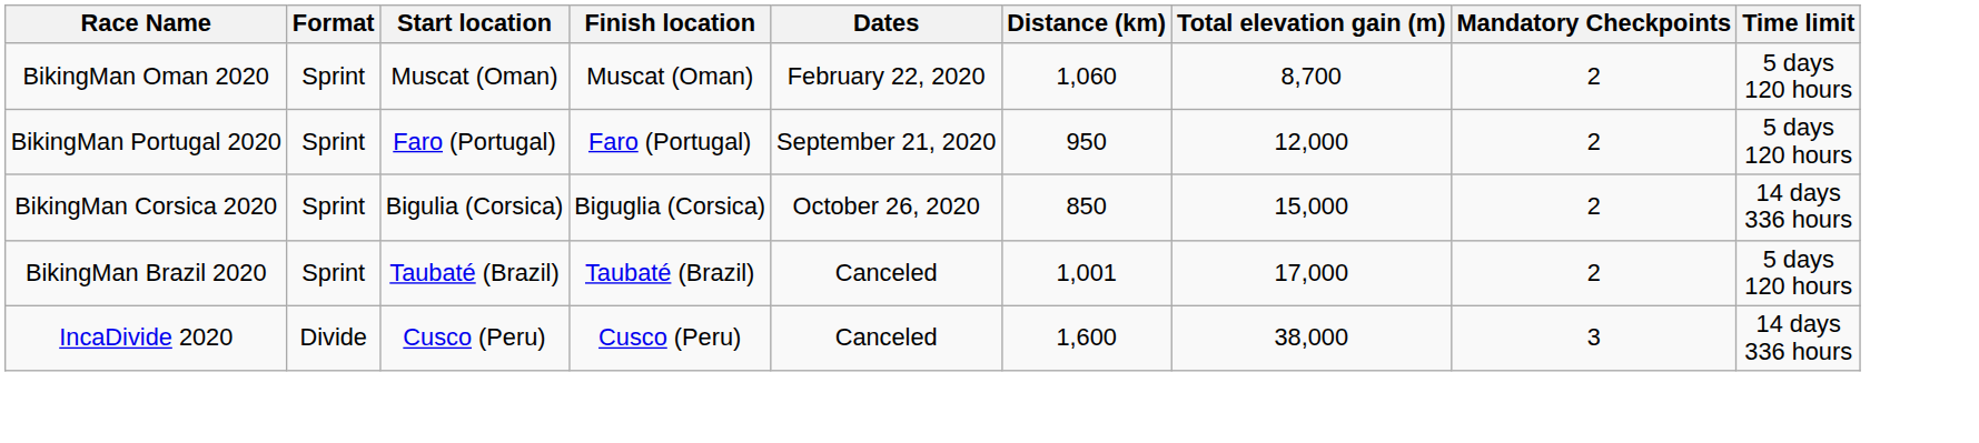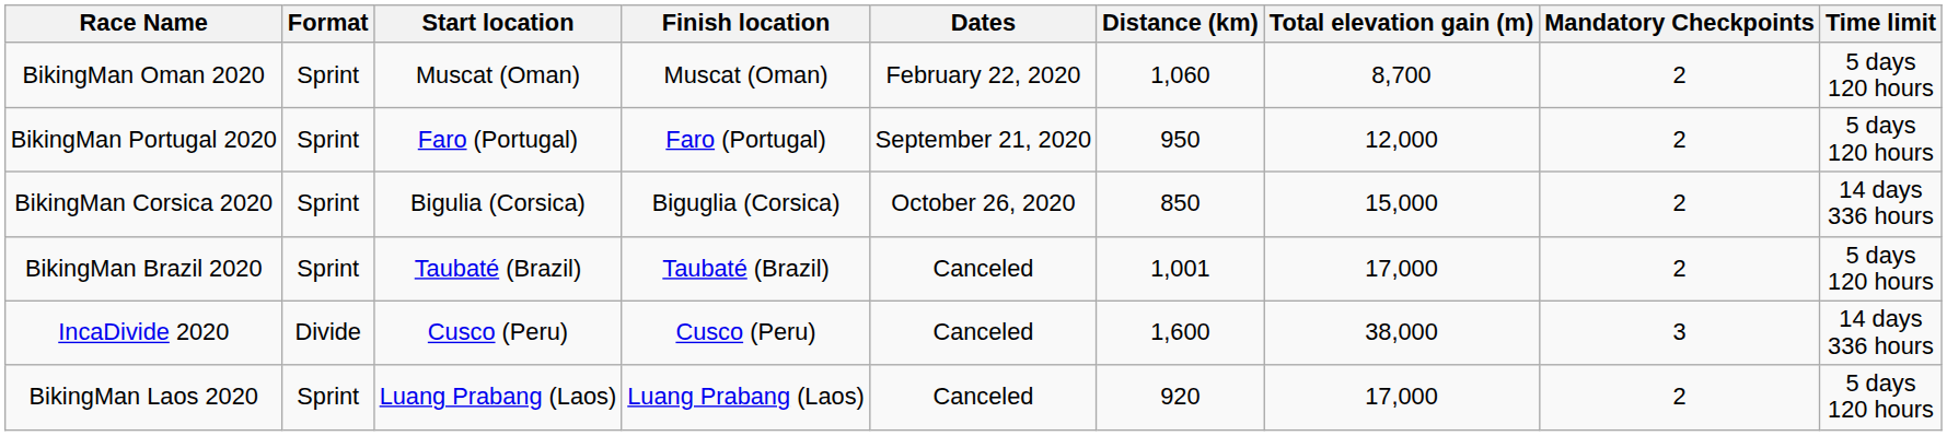+ row: BikingMan Laos 2020 | Sprint | Luang Prabang (Laos) | Luang Prabang (Laos) | Canceled | 920 | 17,000 | 2 | 5 days 120 hours
